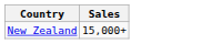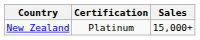+ column: Certification | Platinum
